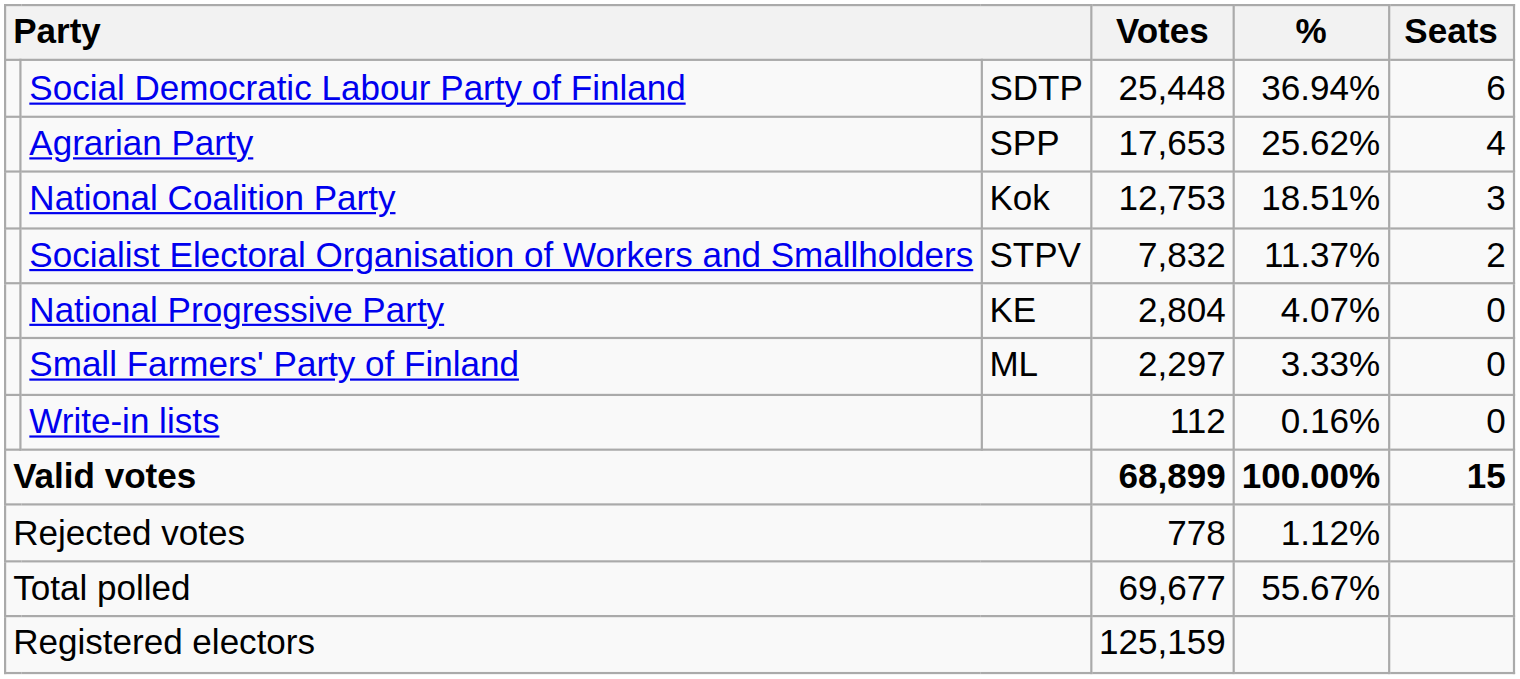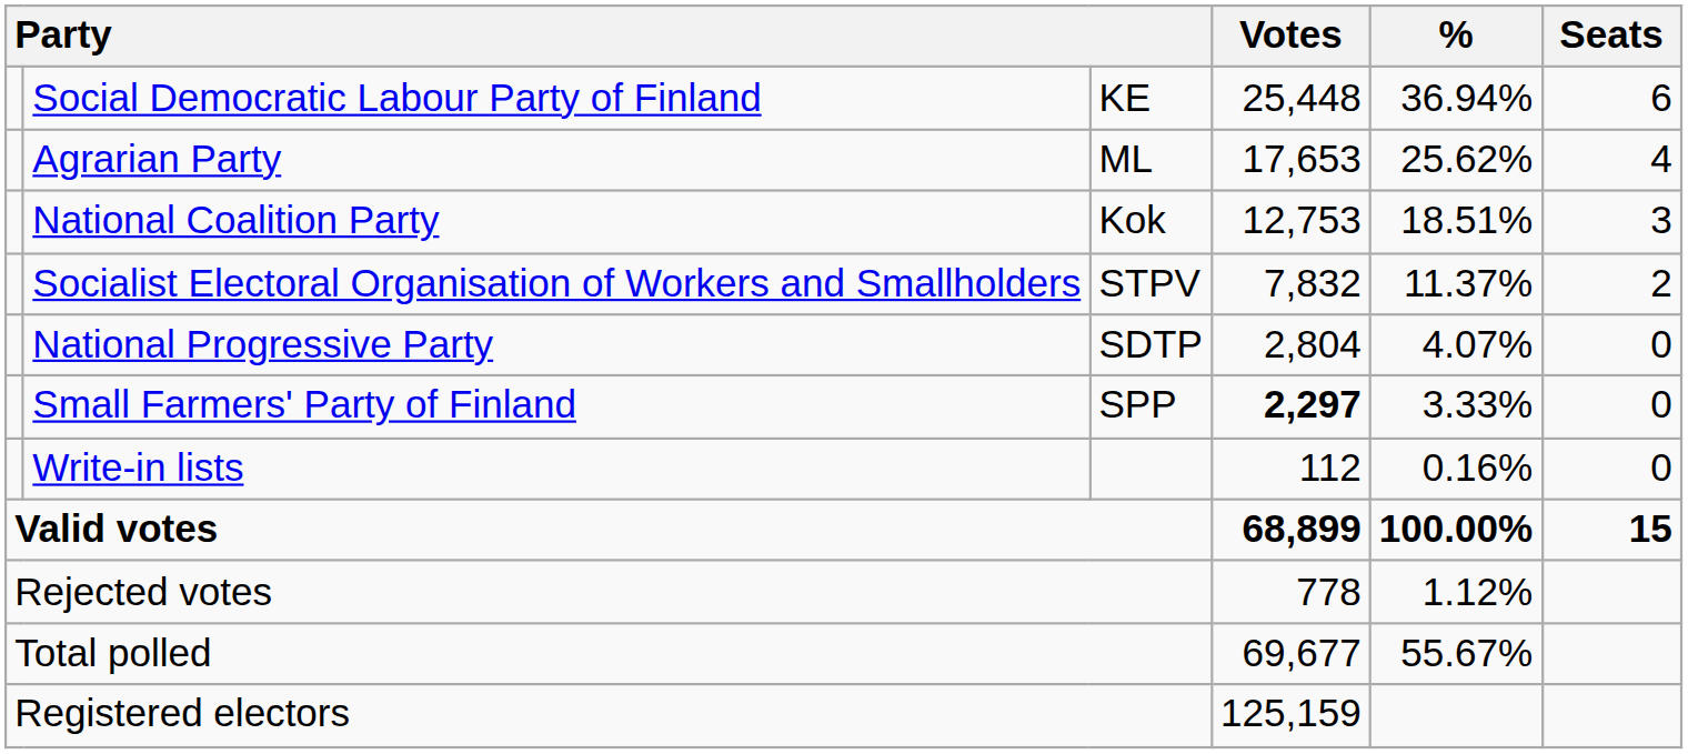Social Democratic Labour Party of Finland | column 3: SDTP -> KE
Agrarian Party | column 3: SPP -> ML
National Progressive Party | column 3: KE -> SDTP
Small Farmers' Party of Finland | column 3: ML -> SPP
Small Farmers' Party of Finland | Votes: normal -> bold
